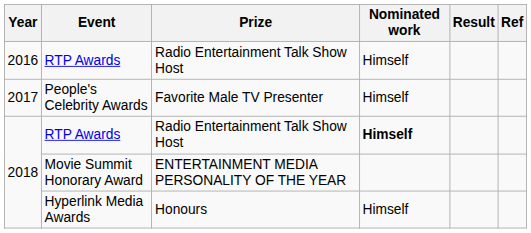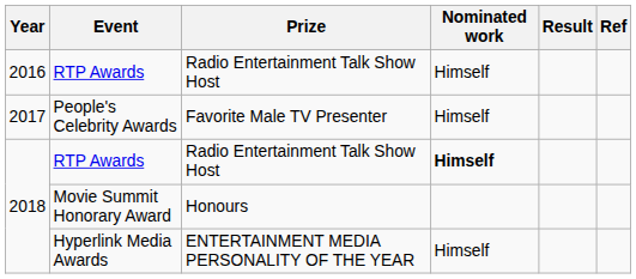Movie Summit Honorary Award | Prize: ENTERTAINMENT MEDIA PERSONALITY OF THE YEAR -> Honours
Hyperlink Media Awards | Prize: Honours -> ENTERTAINMENT MEDIA PERSONALITY OF THE YEAR
